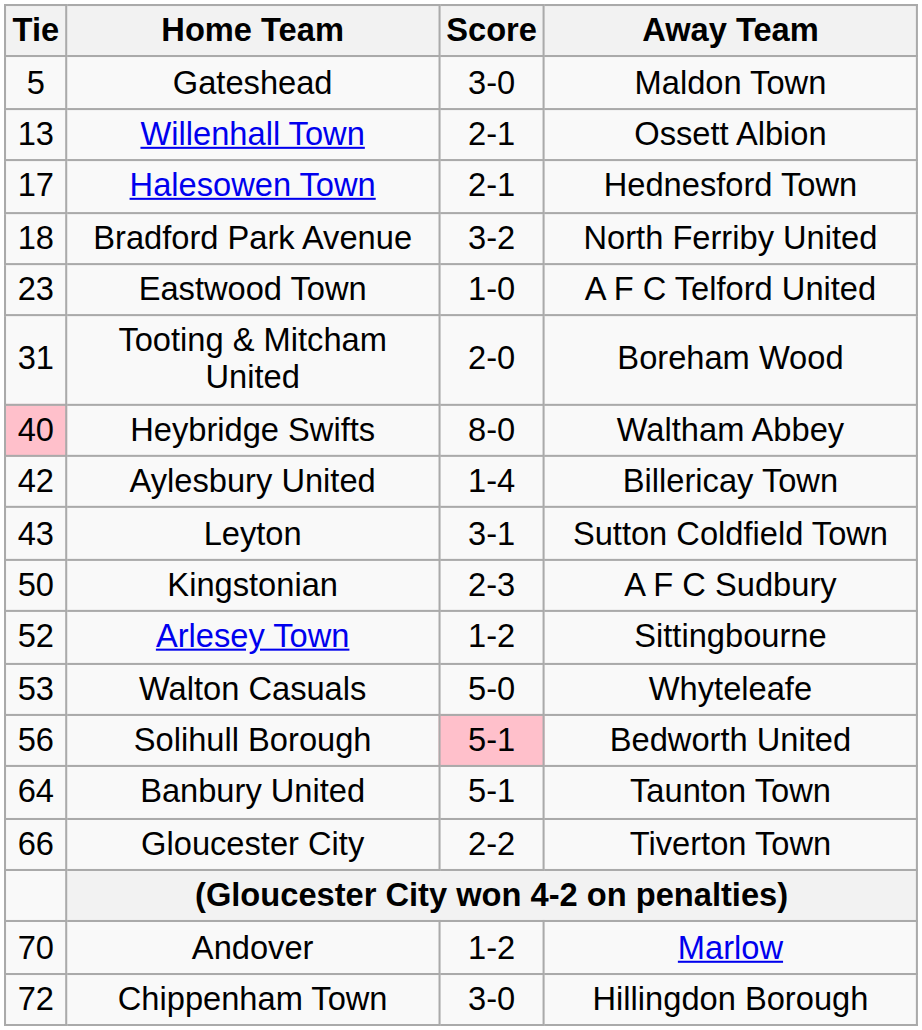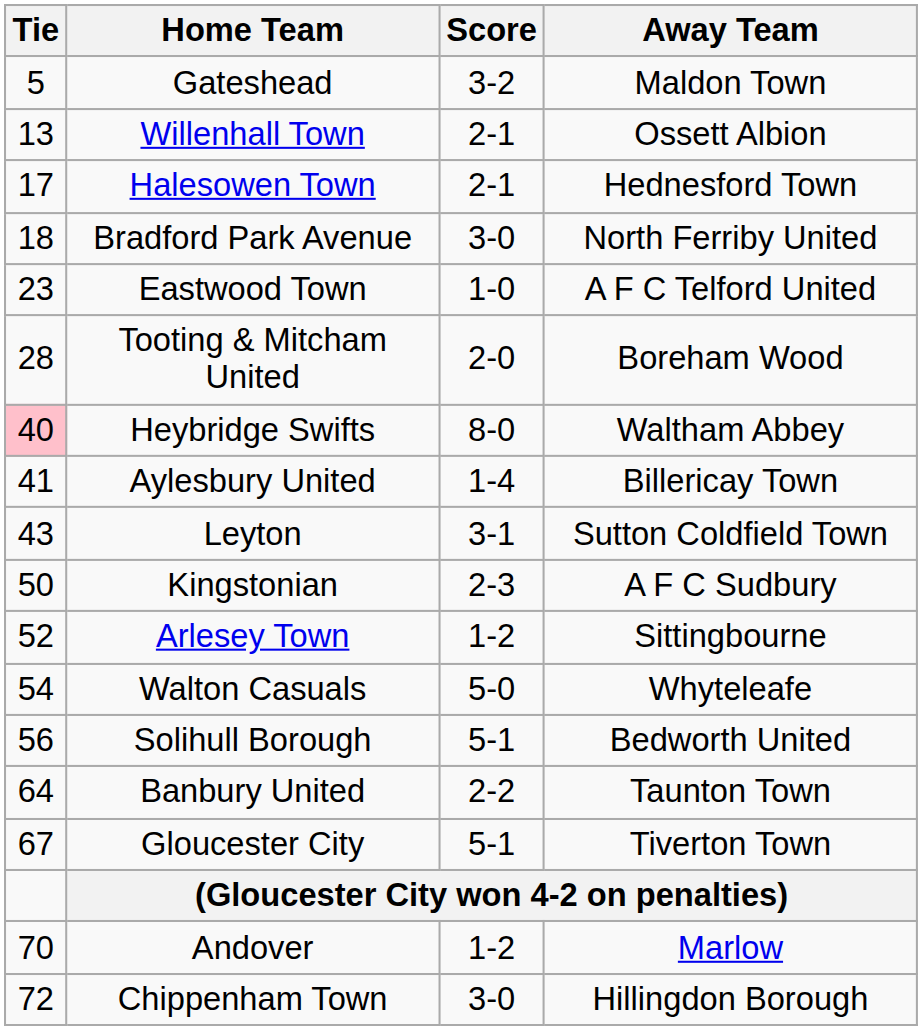Gateshead | Score: 3-0 -> 3-2
Bradford Park Avenue | Score: 3-2 -> 3-0
Tooting & Mitcham United | Tie: 31 -> 28
Aylesbury United | Tie: 42 -> 41
Walton Casuals | Tie: 53 -> 54
Solihull Borough | Score: pink background -> no background
Banbury United | Score: 5-1 -> 2-2
Gloucester City | Tie: 66 -> 67
Gloucester City | Score: 2-2 -> 5-1
